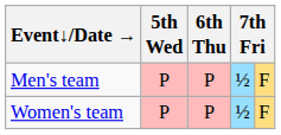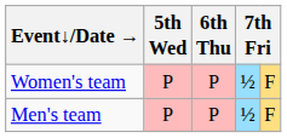rows swapped: Men's team <-> Women's team
